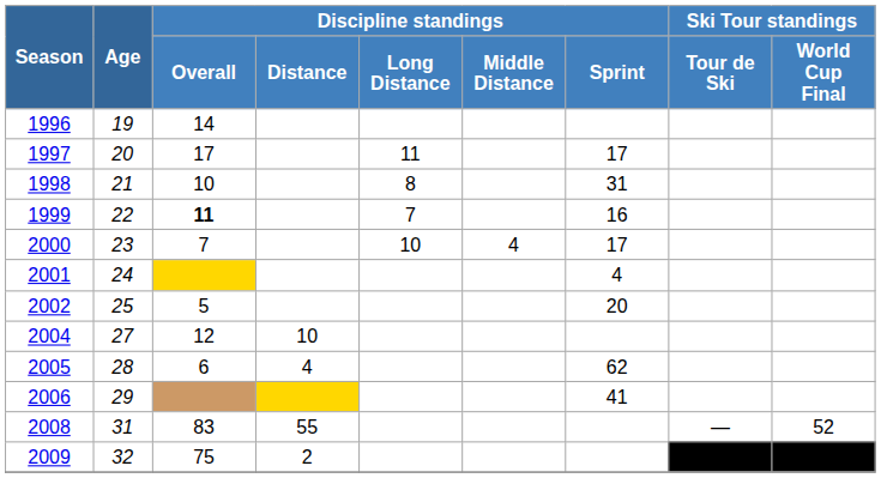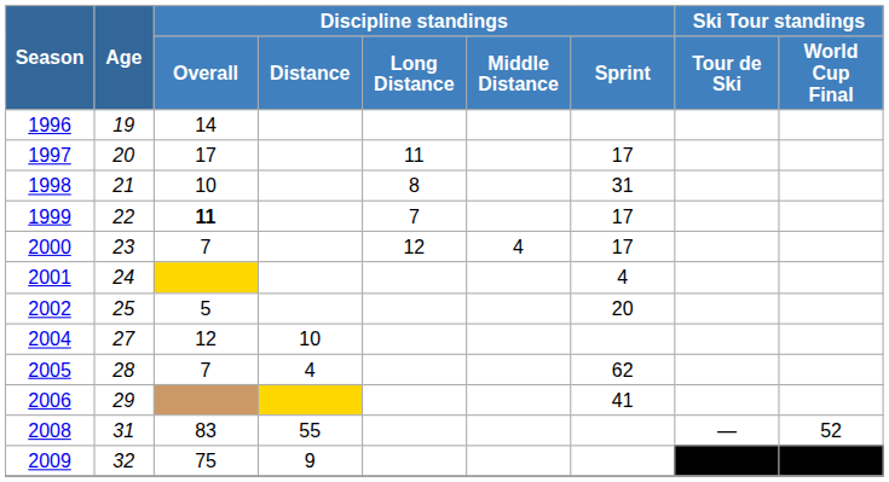1999 | Discipline standings / Sprint: 16 -> 17
2000 | Discipline standings / Long Distance: 10 -> 12
2005 | Discipline standings / Overall: 6 -> 7
2009 | Discipline standings / Distance: 2 -> 9
